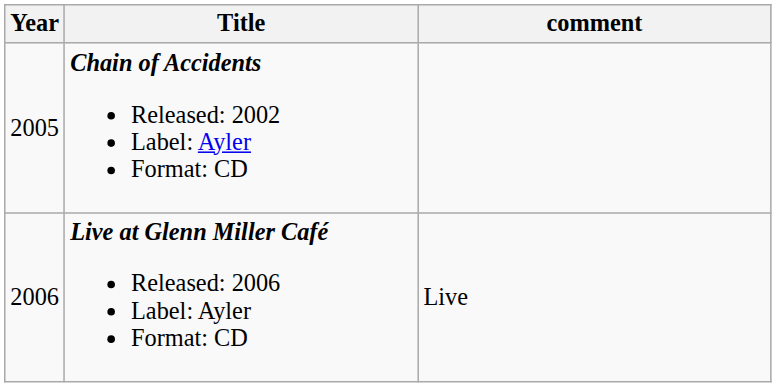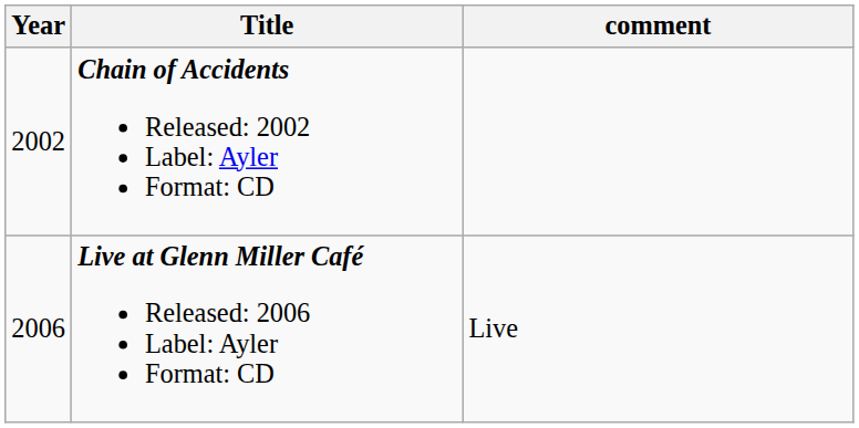Chain of Accidents Released: 2002 Label: Ayler Format: CD | Year: 2005 -> 2002
